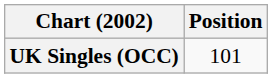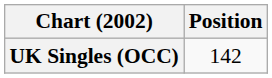UK Singles (OCC) | Position: 101 -> 142
